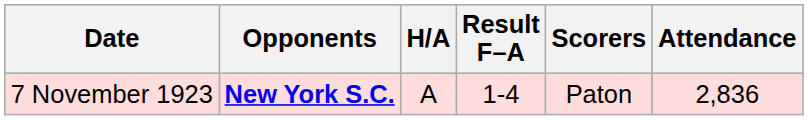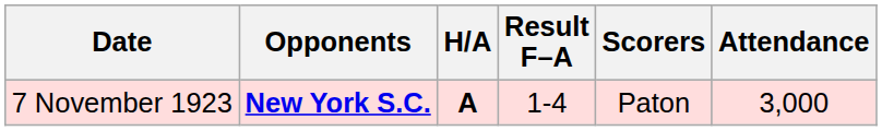7 November 1923 | H/A: normal -> bold
7 November 1923 | Attendance: 2,836 -> 3,000
